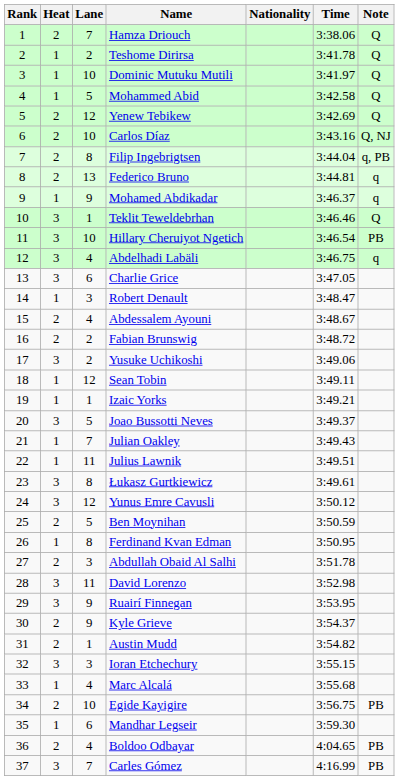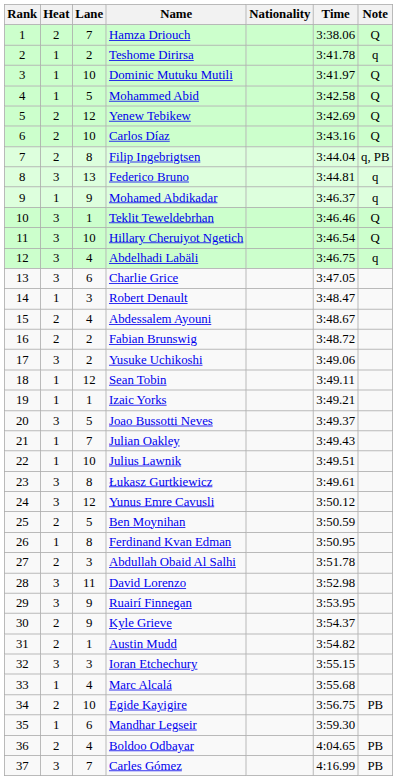Teshome Dirirsa | Note: Q -> q
Carlos Díaz | Note: Q, NJ -> Q
Federico Bruno | Heat: 2 -> 3
Hillary Cheruiyot Ngetich | Note: PB -> Q
Julius Lawnik | Lane: 11 -> 10
